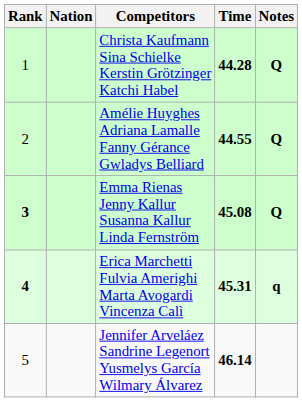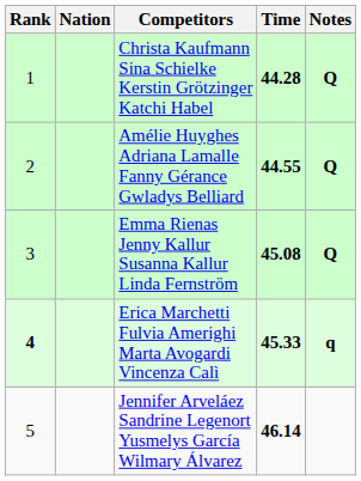Emma Rienas Jenny Kallur Susanna Kallur Linda Fernström | Rank: bold -> normal
Erica Marchetti Fulvia Amerighi Marta Avogardi Vincenza Calì | Time: 45.31 -> 45.33
